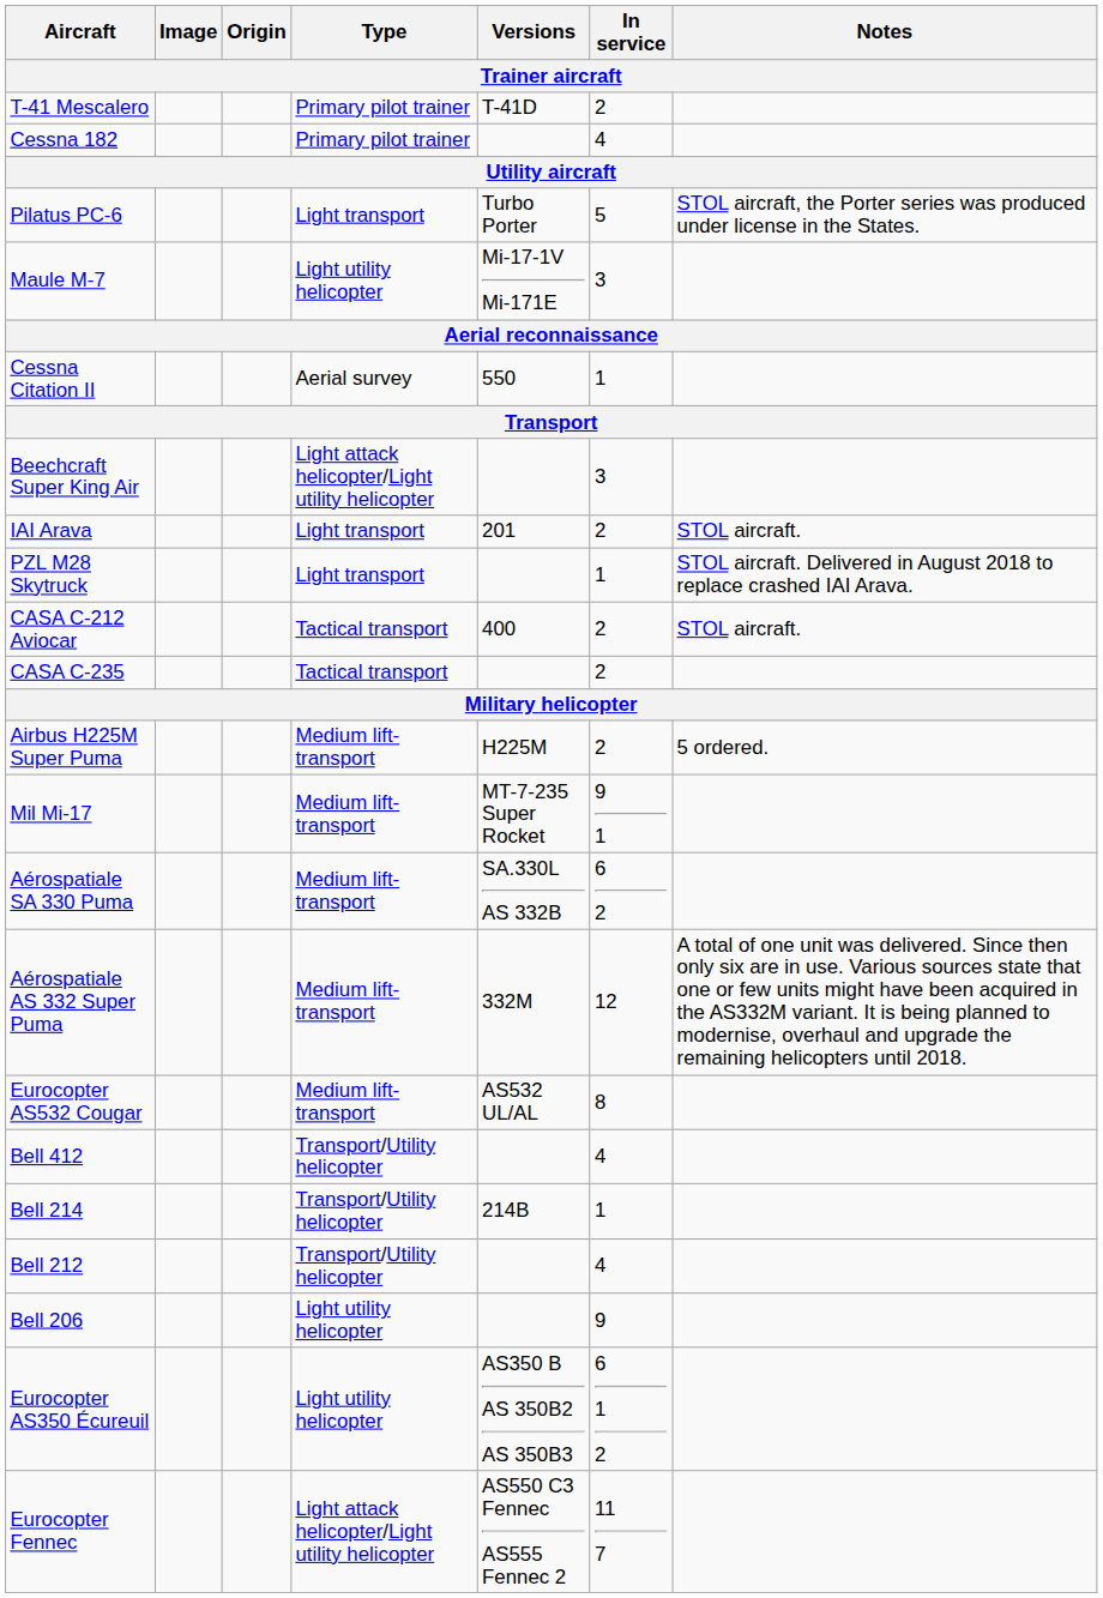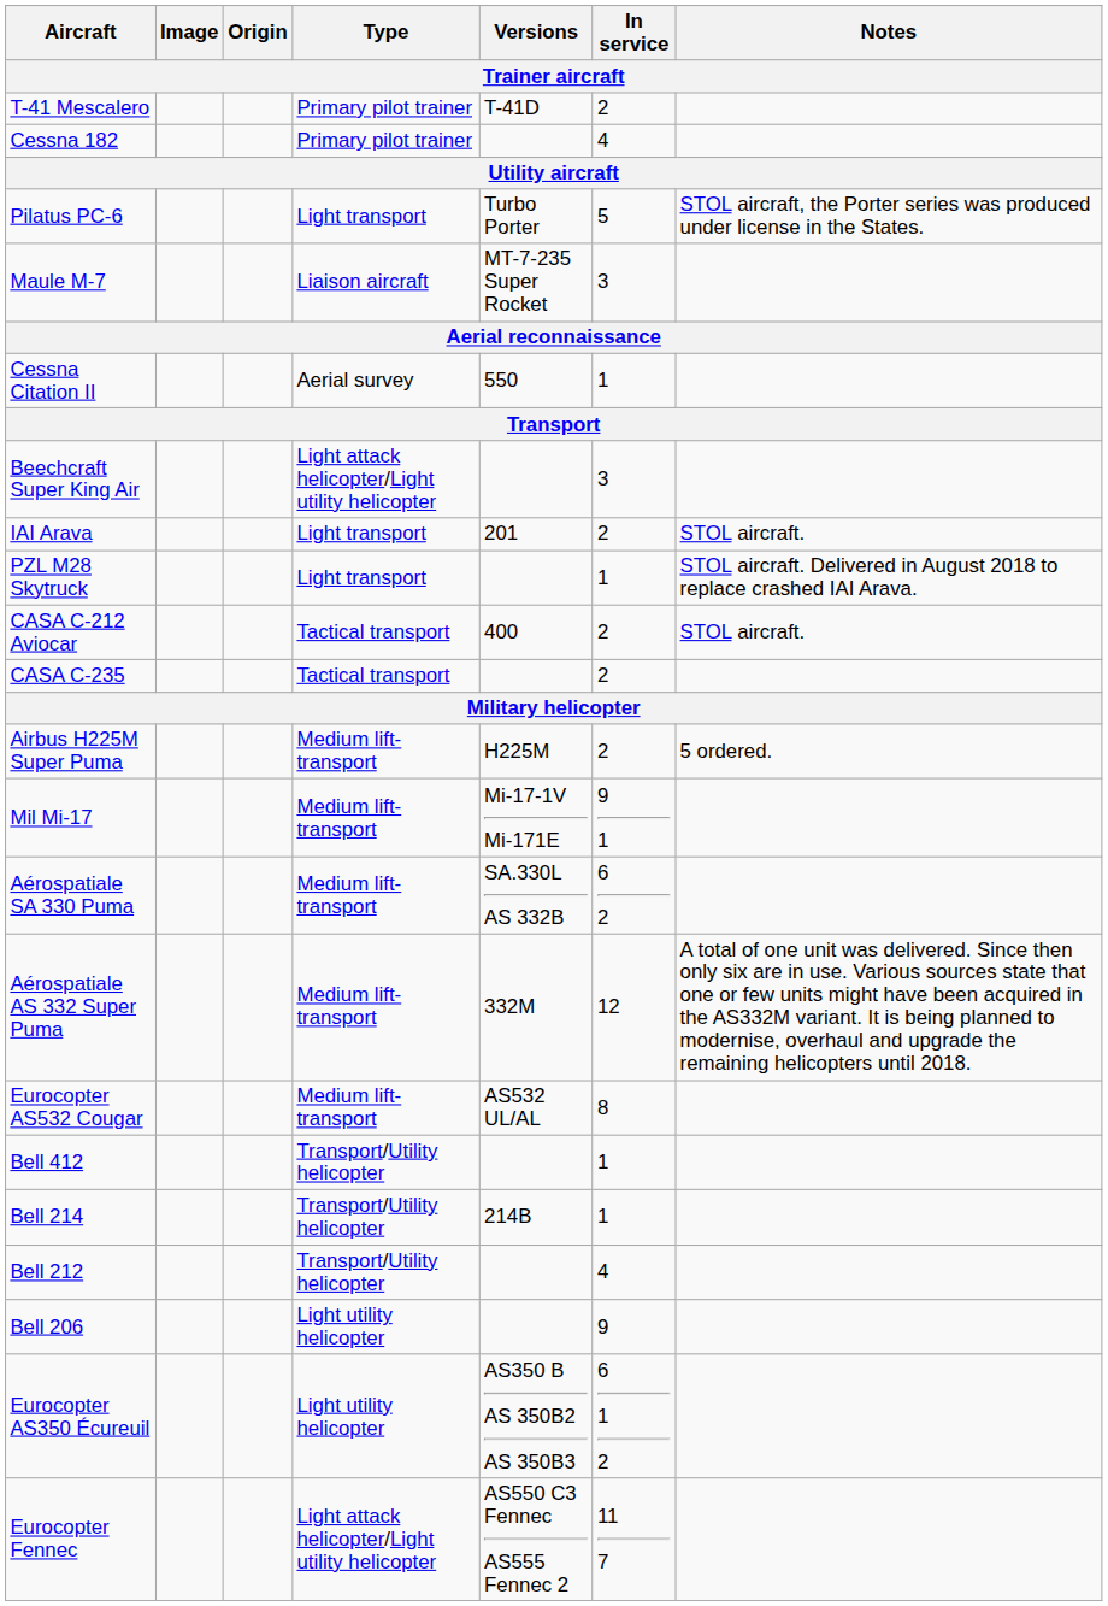Maule M-7 | Type: Light utility helicopter -> Liaison aircraft
Maule M-7 | Versions: Mi-17-1V Mi-171E -> MT-7-235 Super Rocket
Mil Mi-17 | Versions: MT-7-235 Super Rocket -> Mi-17-1V Mi-171E
Bell 412 | In service: 4 -> 1
